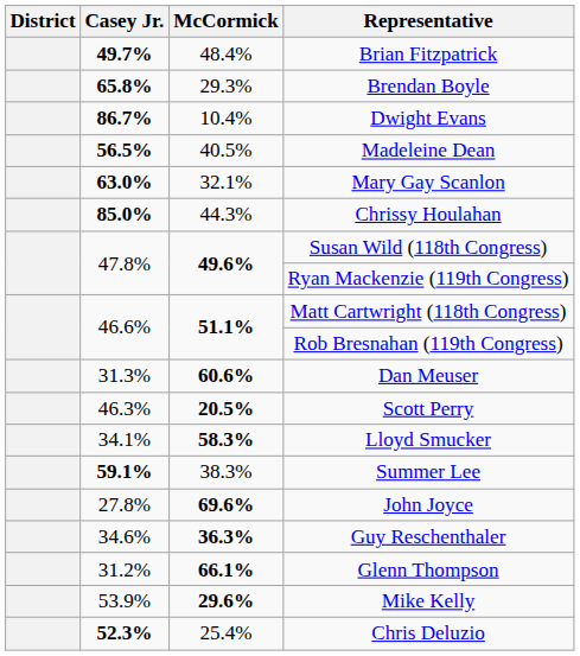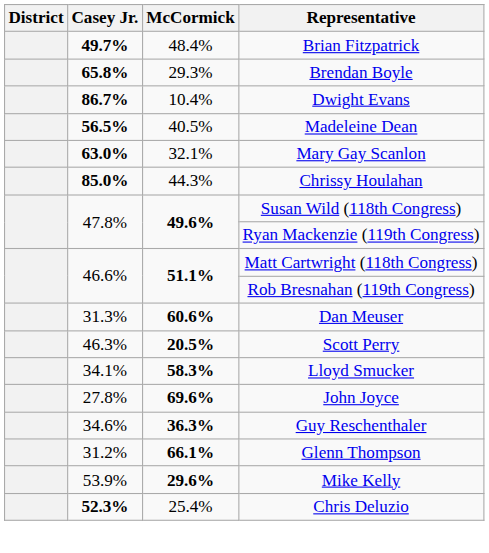- row: 59.1% | 38.3% | Summer Lee
